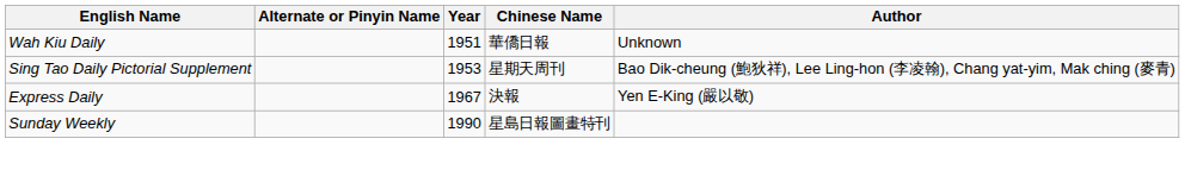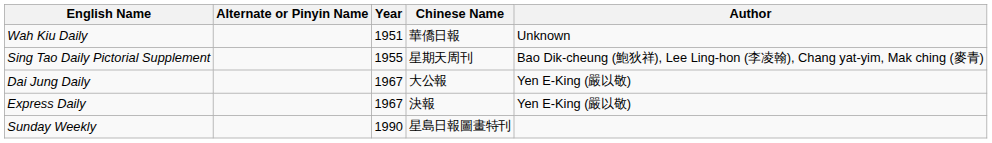Sing Tao Daily Pictorial Supplement | Year: 1953 -> 1955
+ row: Dai Jung Daily | 1967 | 大公報 | Yen E-King (嚴以敬)
